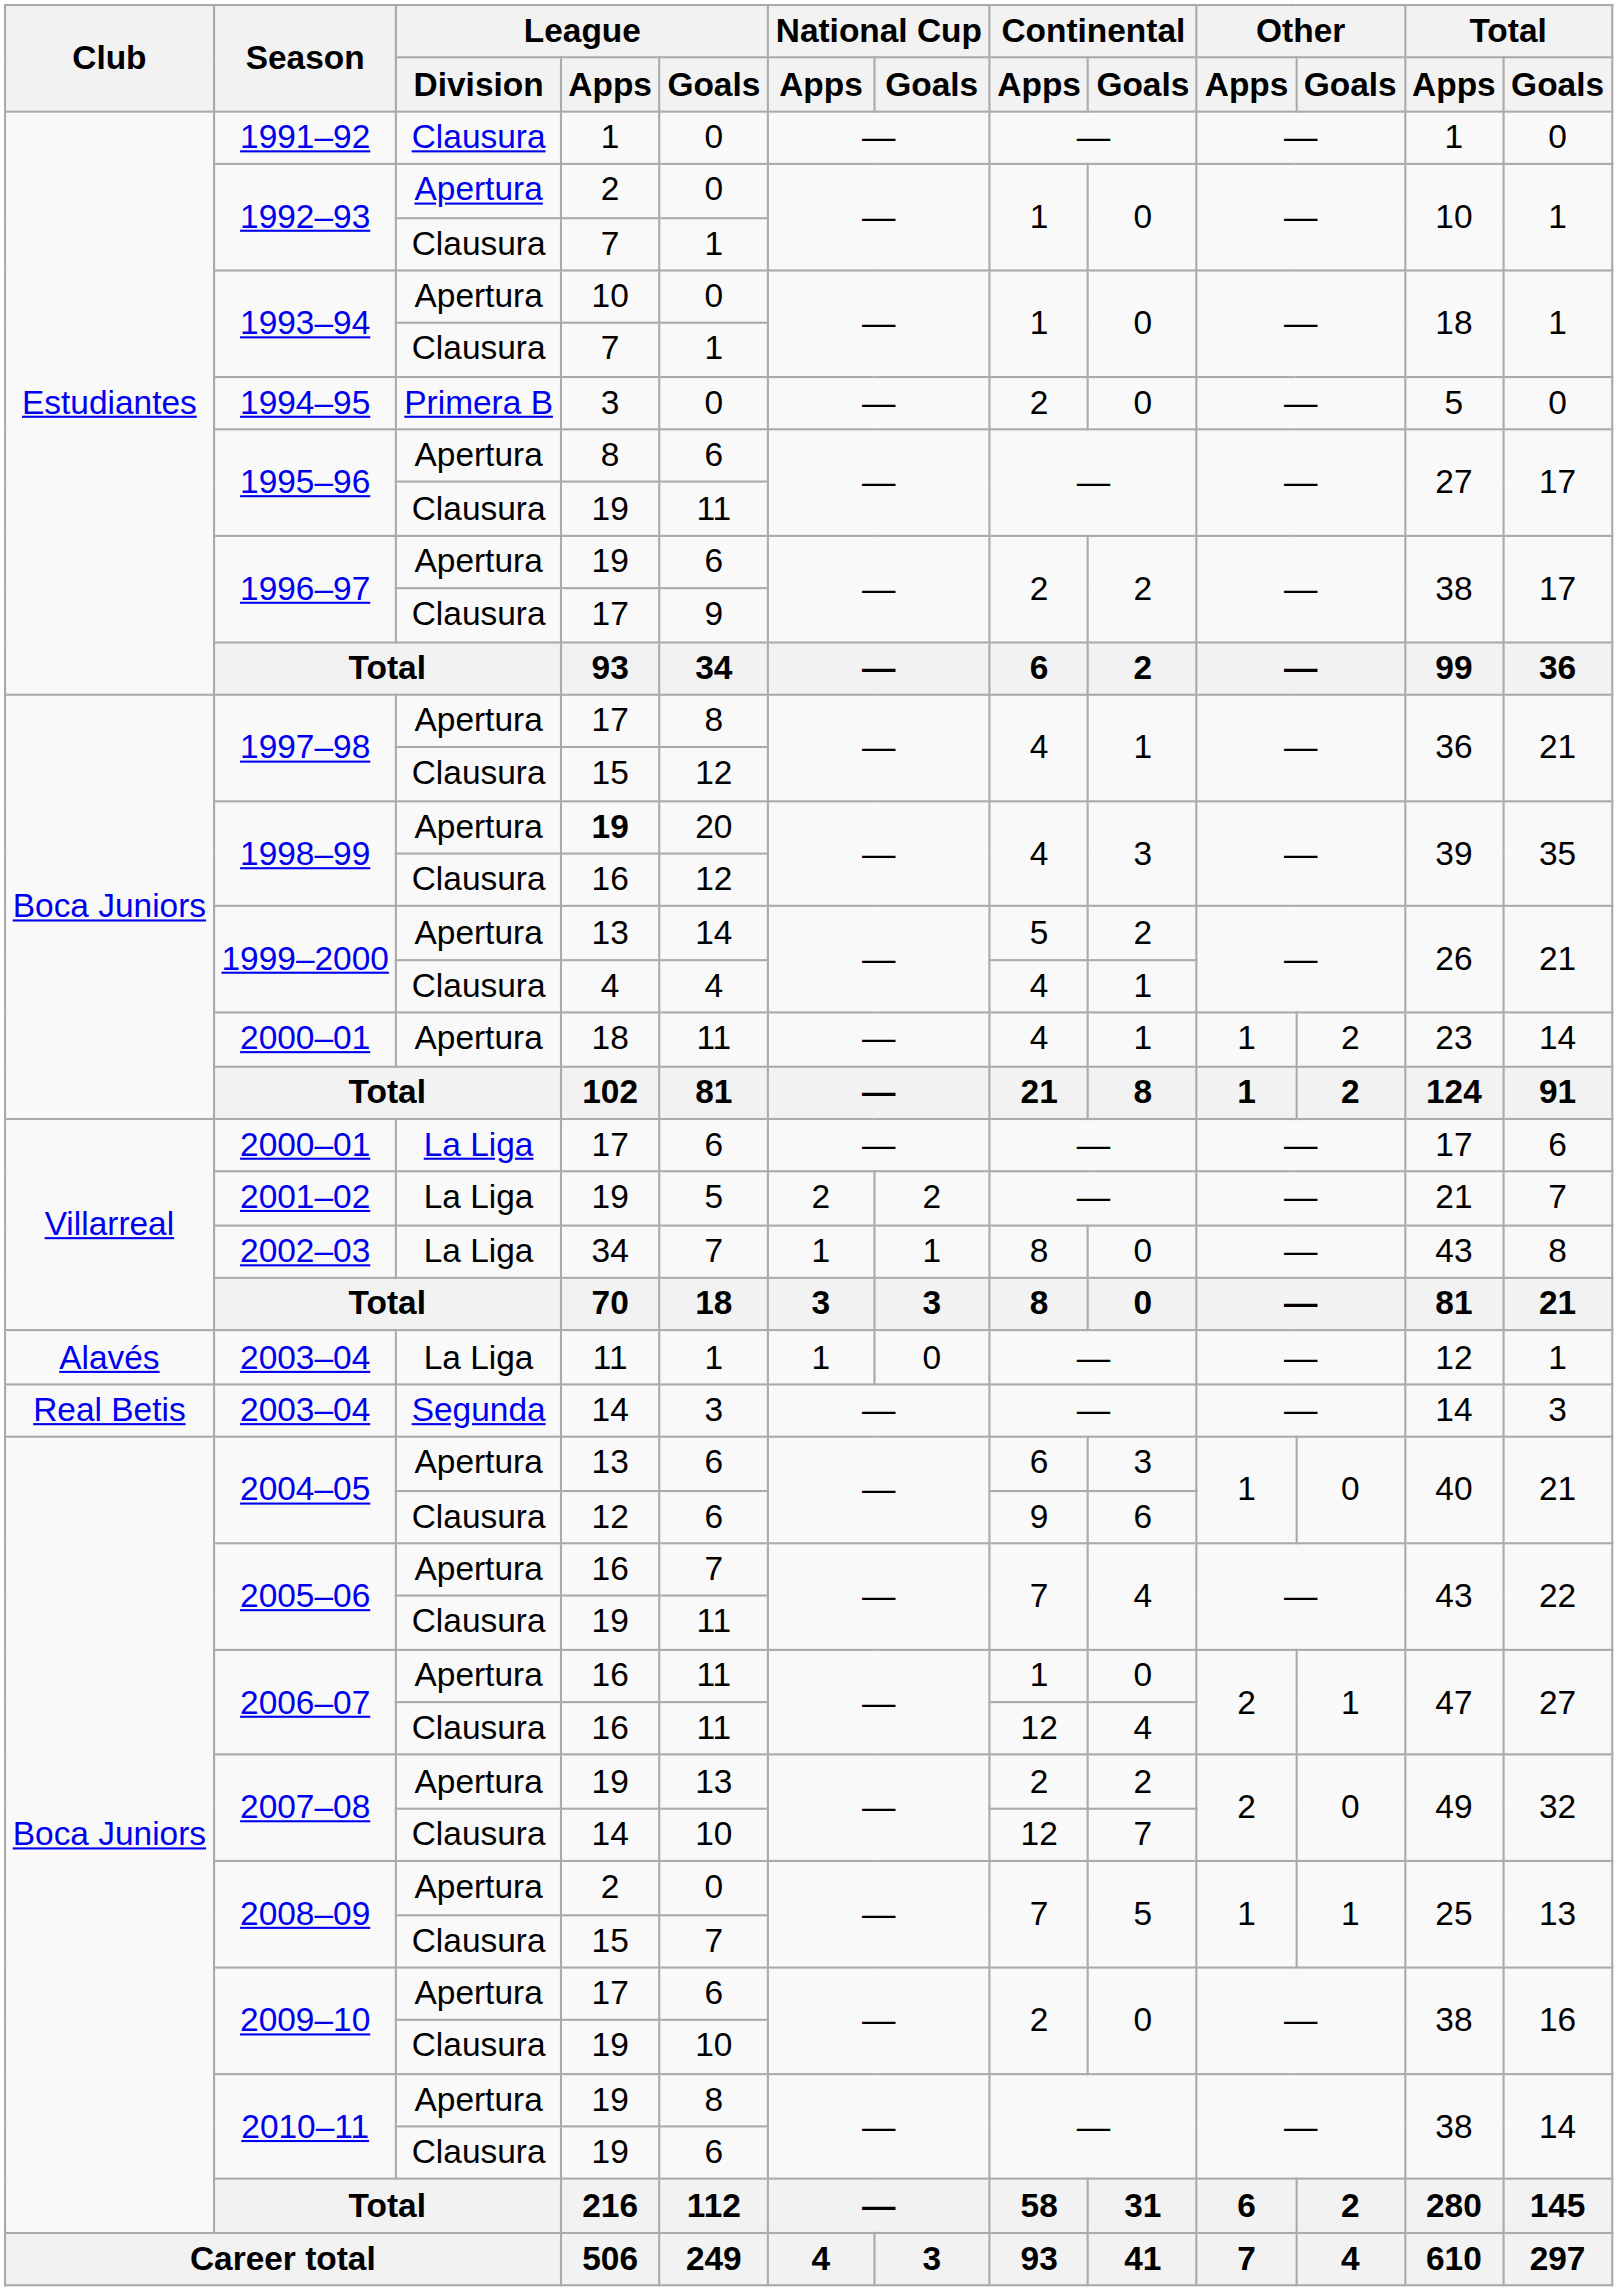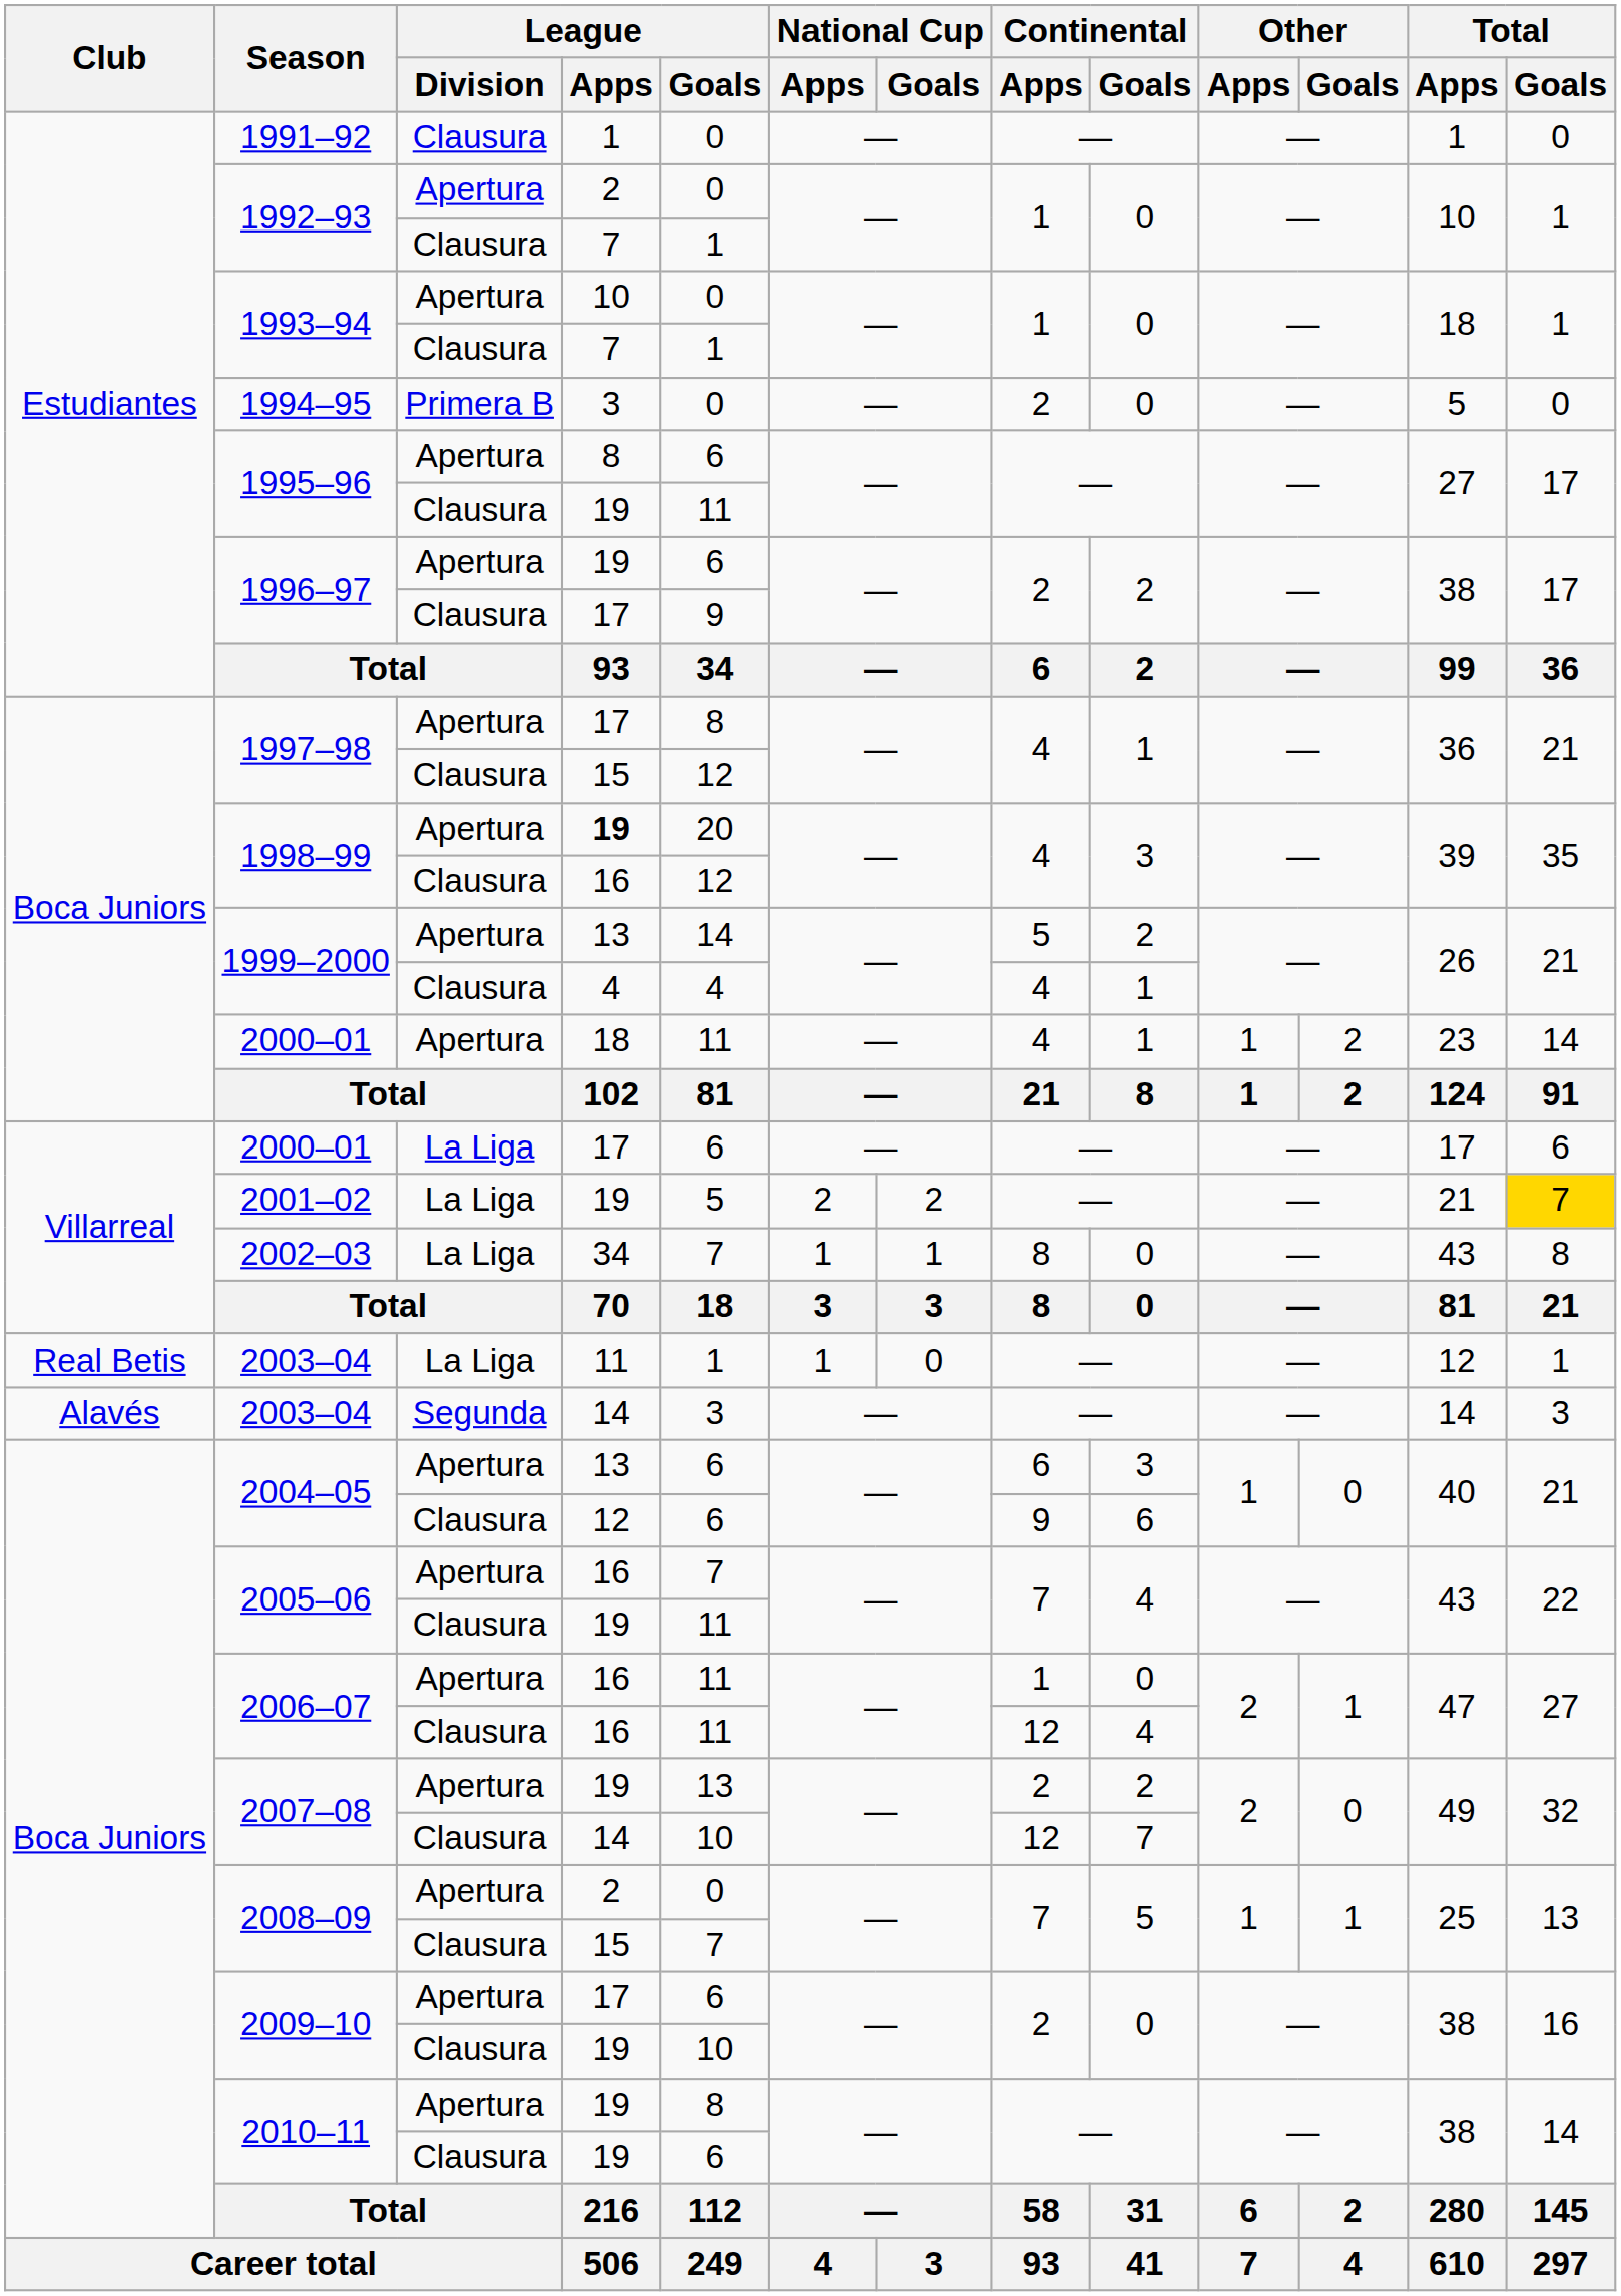2001–02 | Total / Goals: no background -> gold background
2003–04 / La Liga | Club: Alavés -> Real Betis
2003–04 / Segunda | Club: Real Betis -> Alavés
